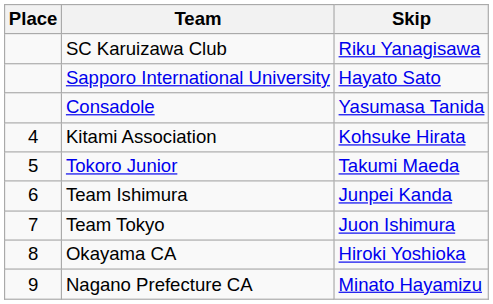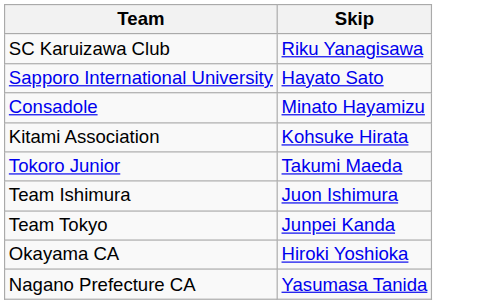- column: Place | 4 | 5 | 6 | 7 | 8 | 9
Consadole | Skip: Yasumasa Tanida -> Minato Hayamizu
Team Ishimura | Skip: Junpei Kanda -> Juon Ishimura
Team Tokyo | Skip: Juon Ishimura -> Junpei Kanda
Nagano Prefecture CA | Skip: Minato Hayamizu -> Yasumasa Tanida
